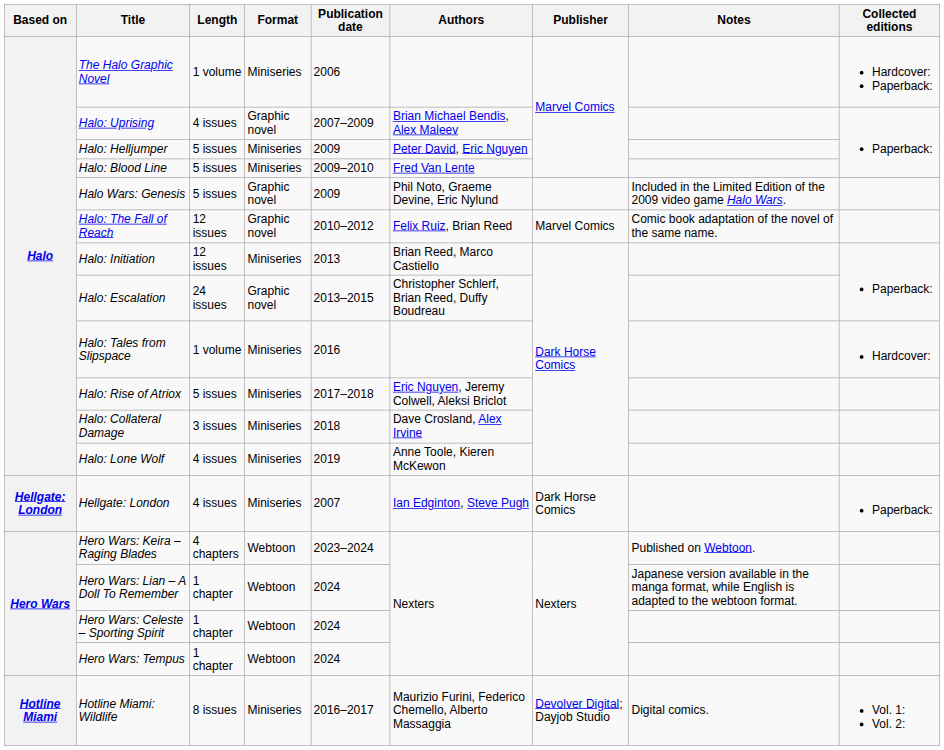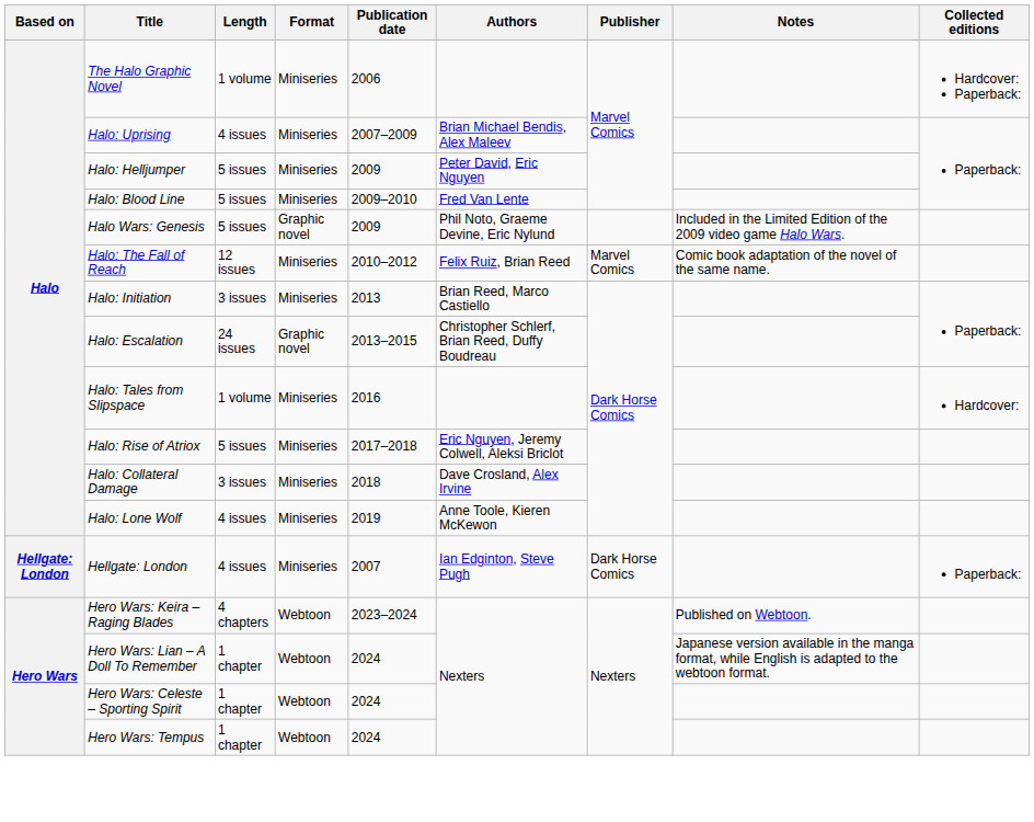Halo: Uprising | Format: Graphic novel -> Miniseries
Halo: The Fall of Reach | Format: Graphic novel -> Miniseries
Halo: Initiation | Length: 12 issues -> 3 issues
- row: Hotline Miami | Hotline Miami: Wildlife | 8 issues | Miniseries | 2016–2017 | Maurizio Furini, Federico Chemello, Alberto Massaggia | Devolver Digital; Dayjob Studio | Digital comics. | Vol. 1: Vol. 2:
